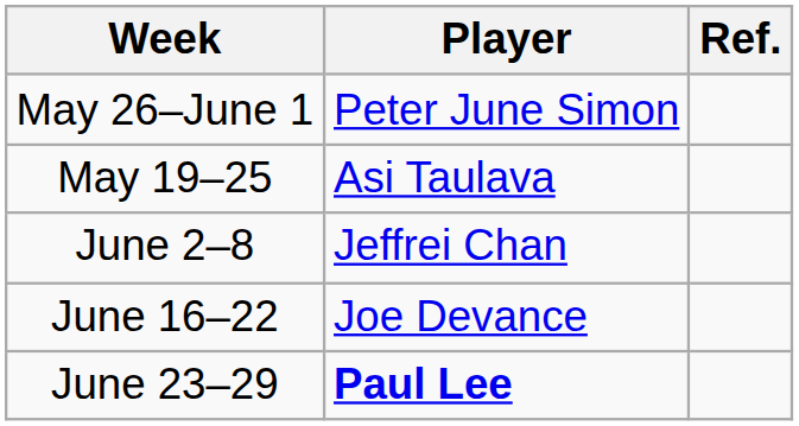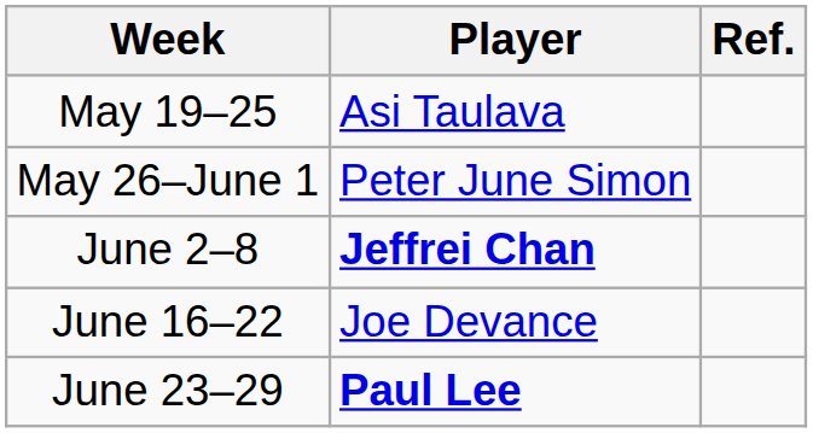rows swapped: May 19–25 <-> May 26–June 1
June 2–8 | Player: normal -> bold
